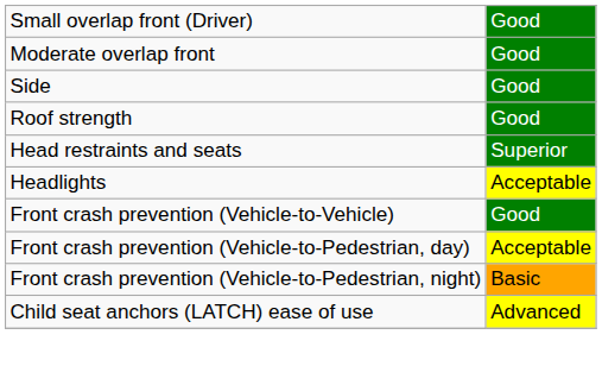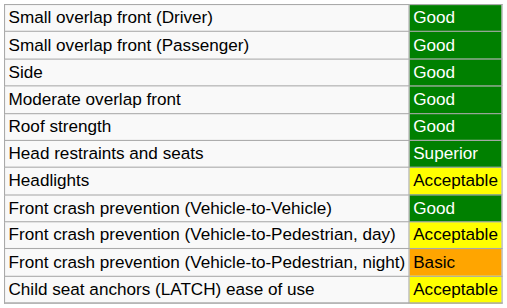+ row: Small overlap front (Passenger) | Good
rows swapped: Moderate overlap front <-> Side
Child seat anchors (LATCH) ease of use | column 2: Advanced -> Acceptable
